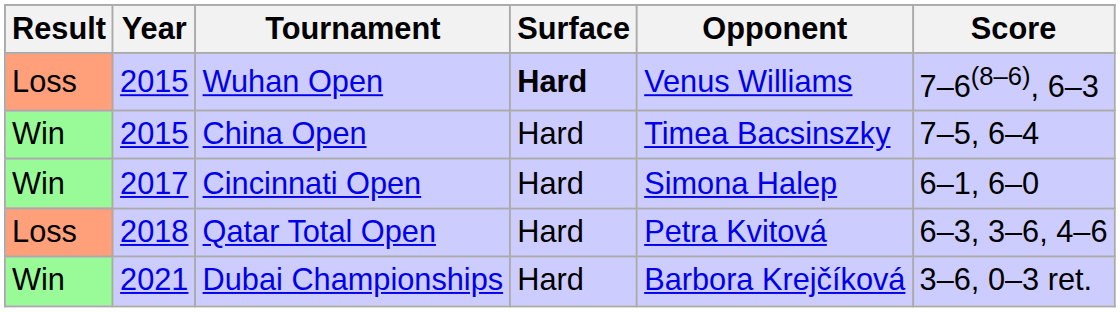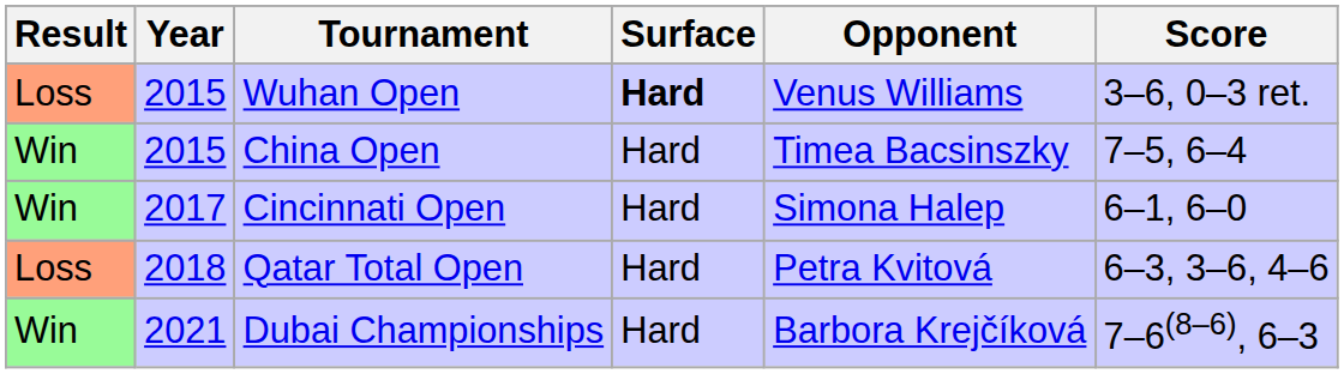Wuhan Open | Score: 7–6(8–6), 6–3 -> 3–6, 0–3 ret.
Dubai Championships | Score: 3–6, 0–3 ret. -> 7–6(8–6), 6–3
